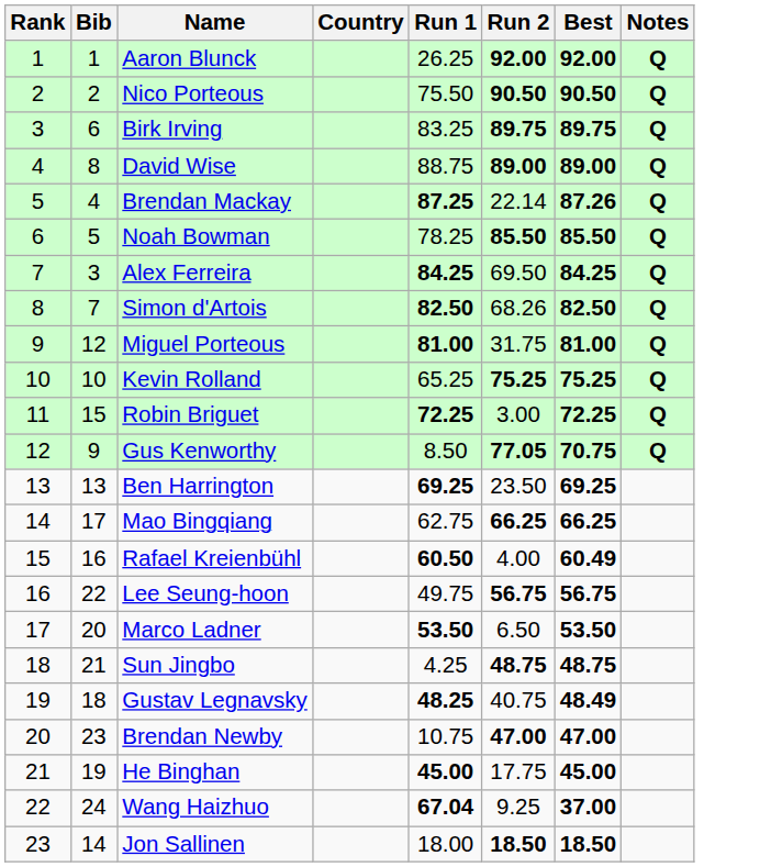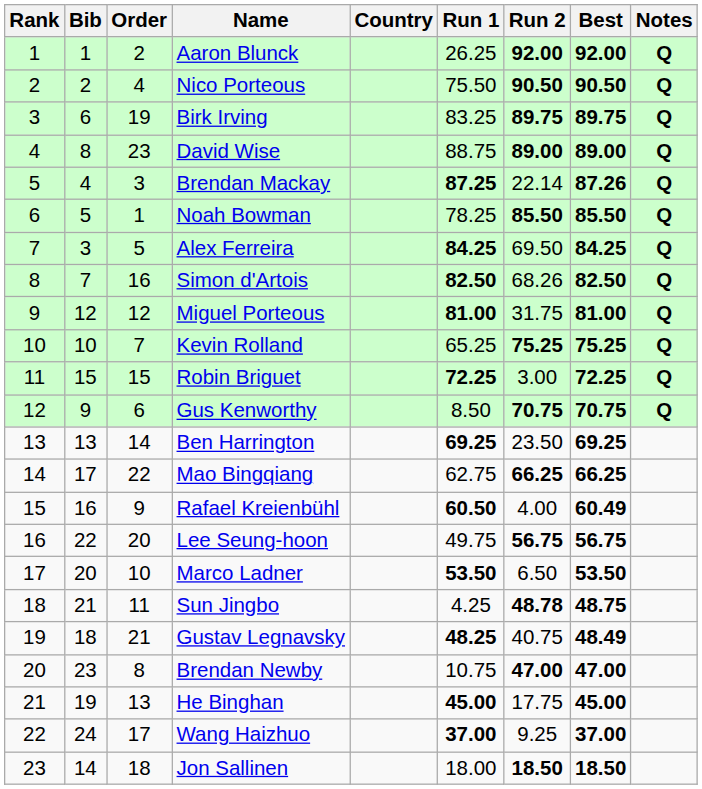+ column: Order | 2 | 4 | 19 | 23 | 3 | 1 | 5 | 16 | 12 | 7 | 15 | 6 | 14 | 22 | 9 | 20 | 10 | 11 | 21 | 8 | 13 | 17 | 18
Gus Kenworthy | Run 2: 77.05 -> 70.75
Sun Jingbo | Run 2: 48.75 -> 48.78
Wang Haizhuo | Run 1: 67.04 -> 37.00
